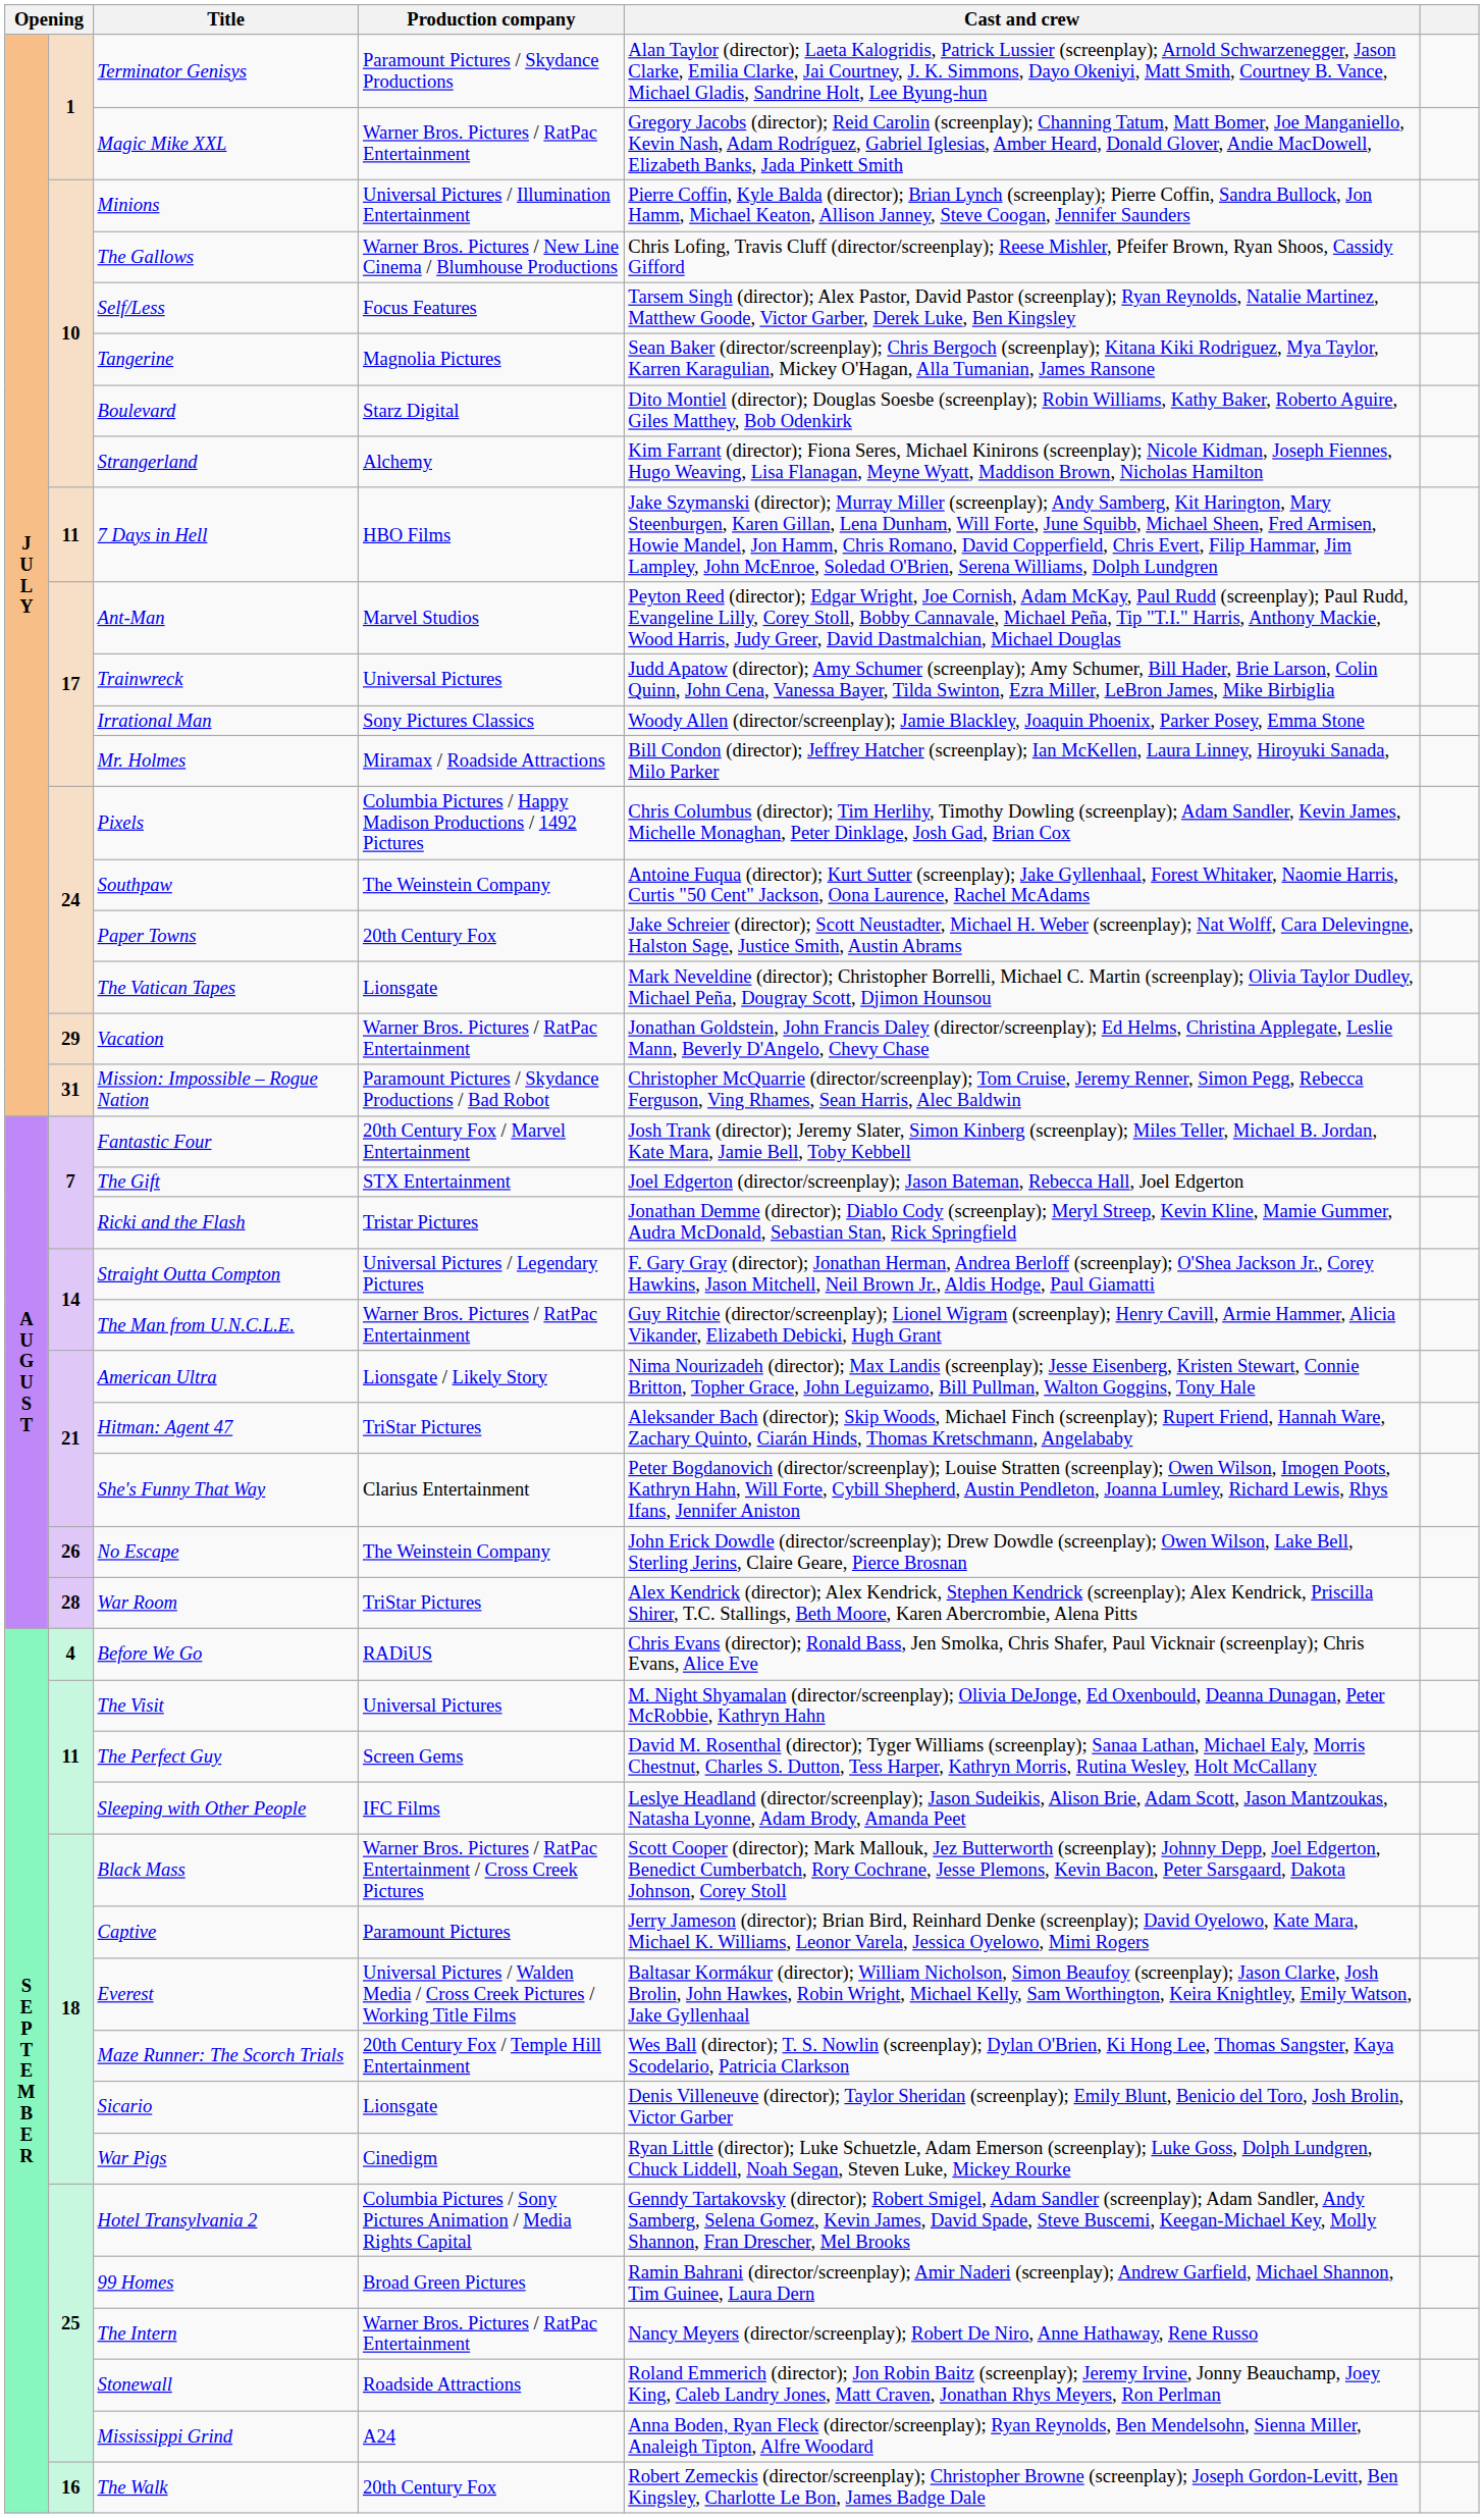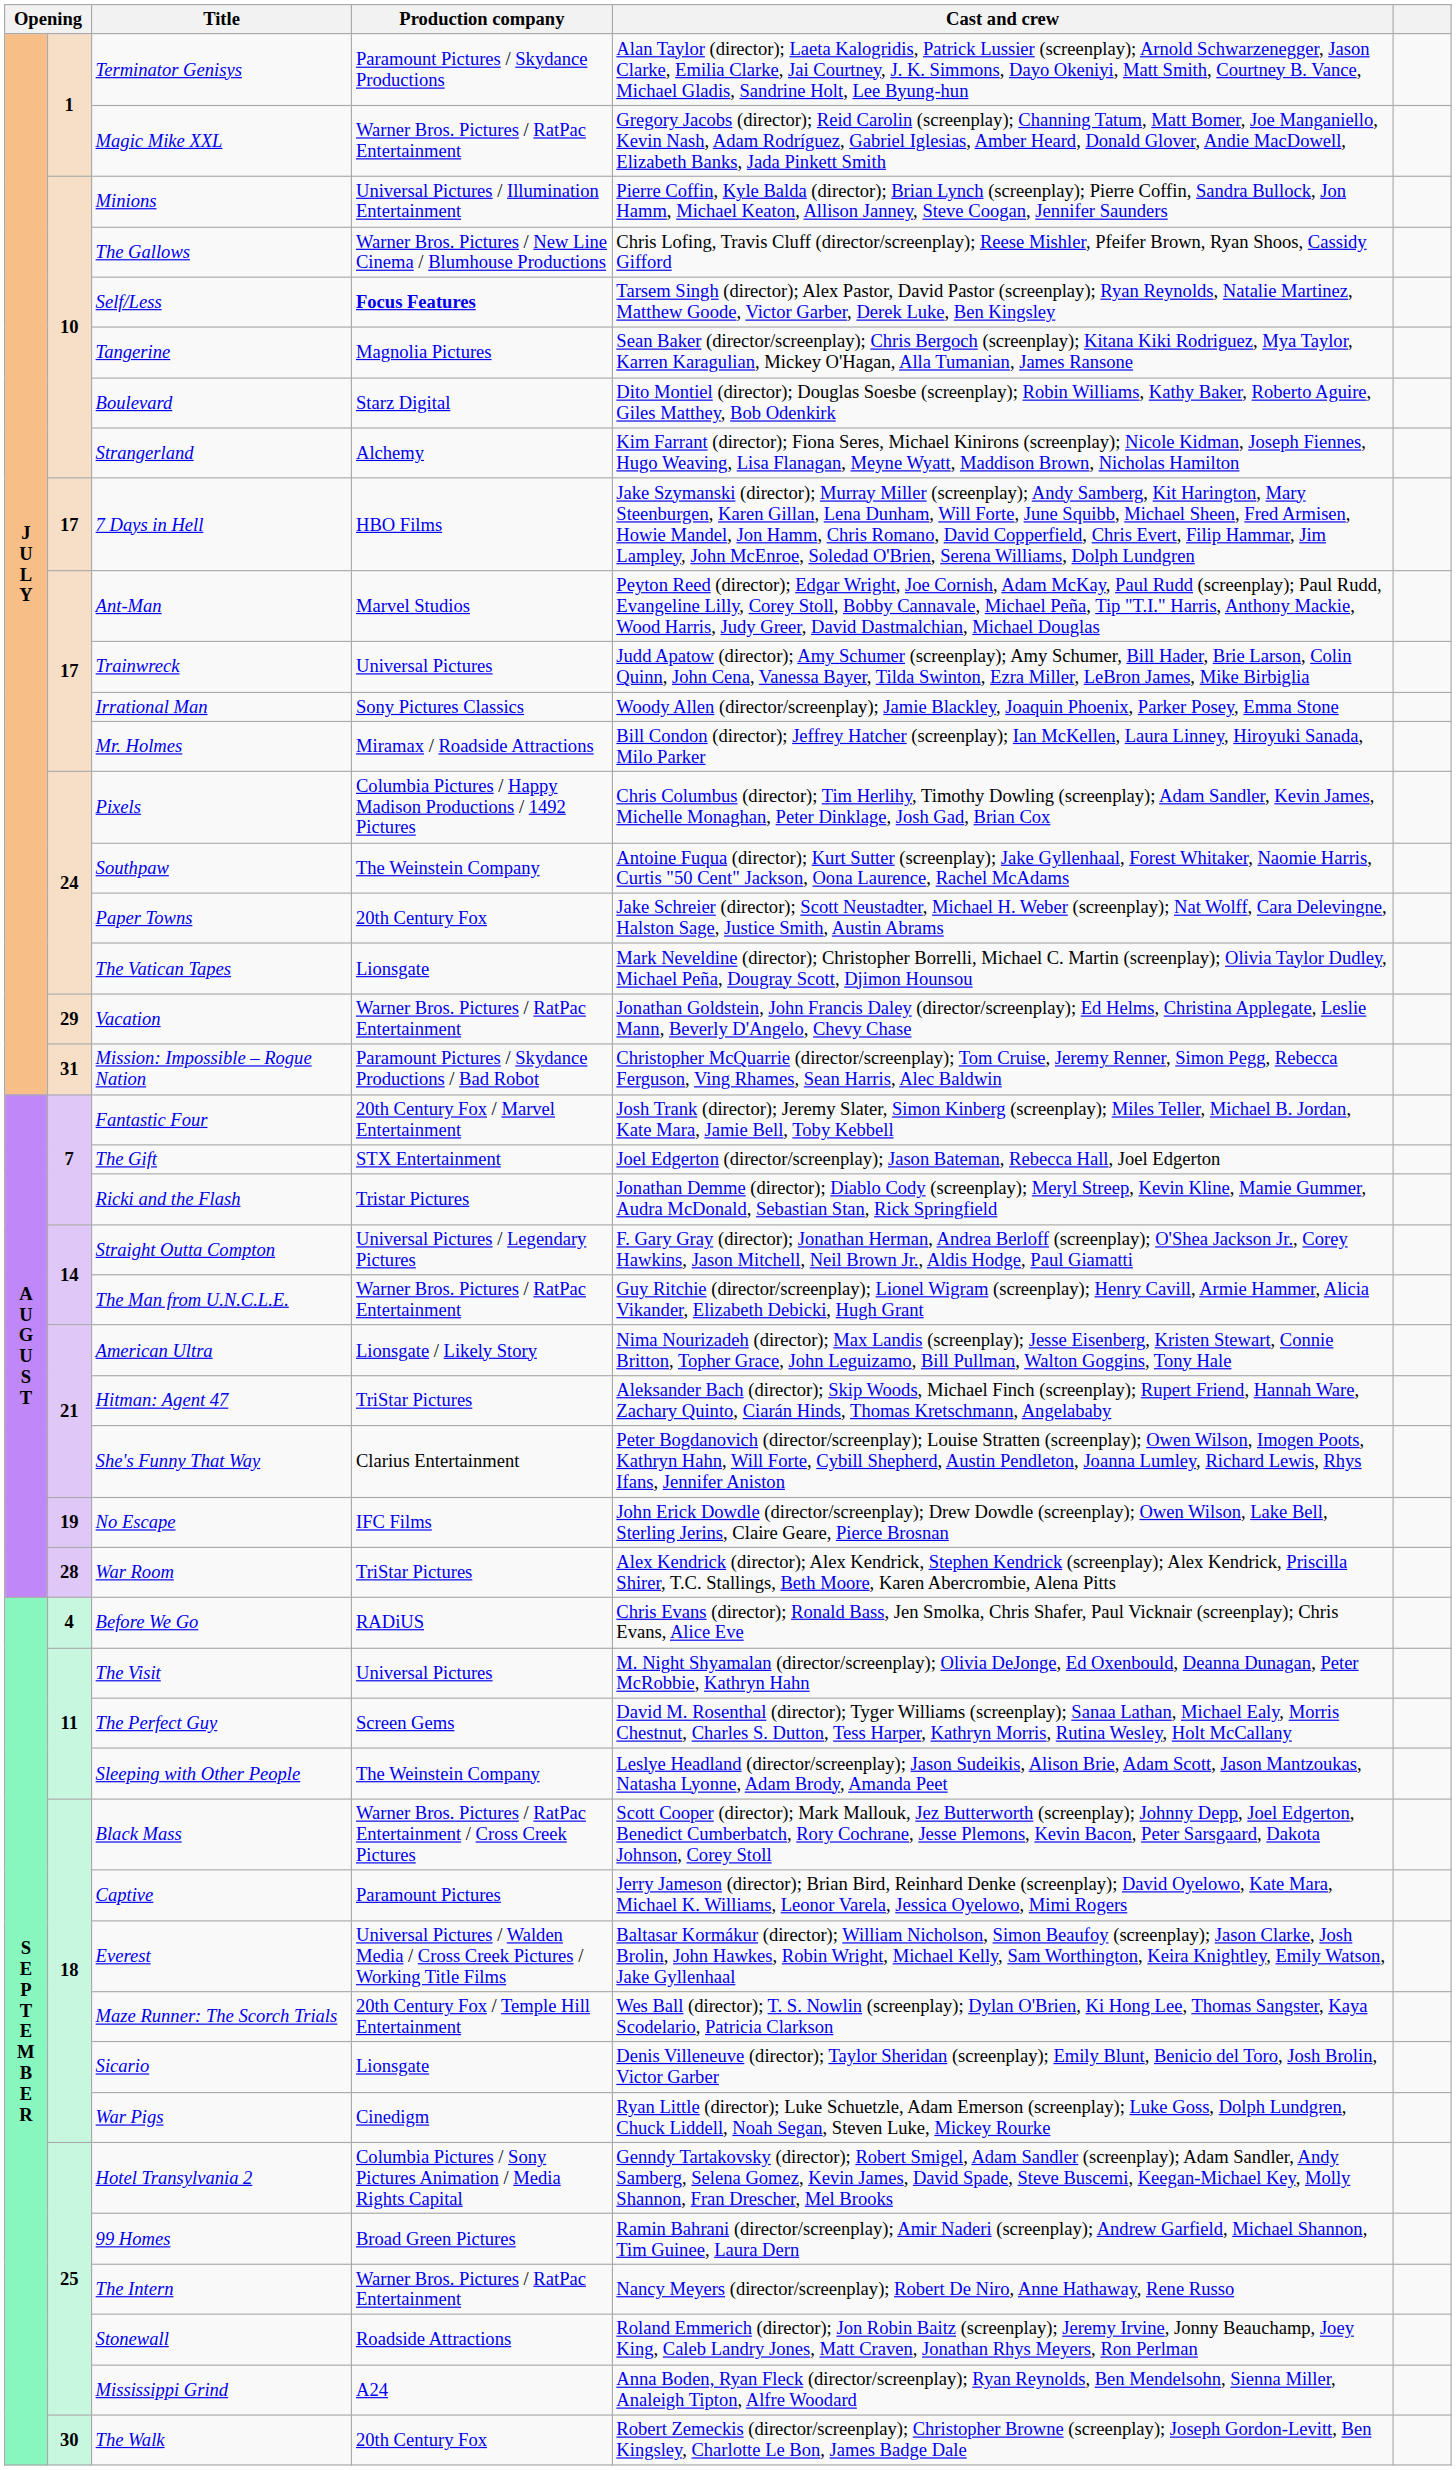Self/Less | Production company: normal -> bold
7 Days in Hell | column 2: 11 -> 17
No Escape | column 2: 26 -> 19
No Escape | Production company: The Weinstein Company -> IFC Films
Sleeping with Other People | Production company: IFC Films -> The Weinstein Company
The Walk | column 2: 16 -> 30
